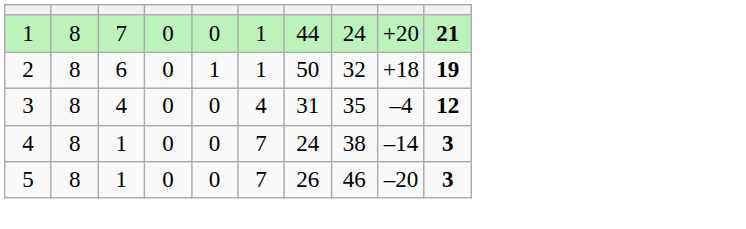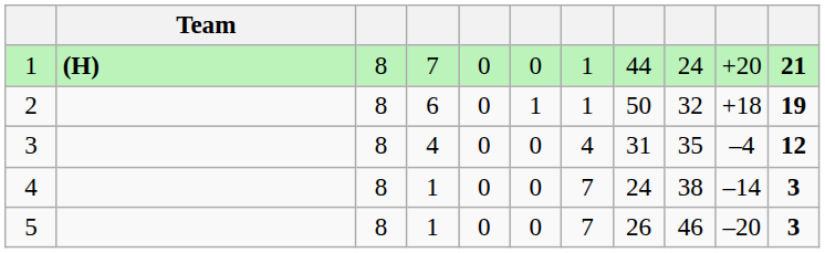+ column: Team | (H)
